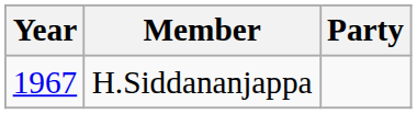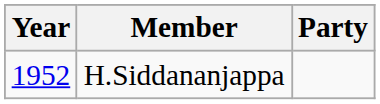H.Siddananjappa | Year: 1967 -> 1952
